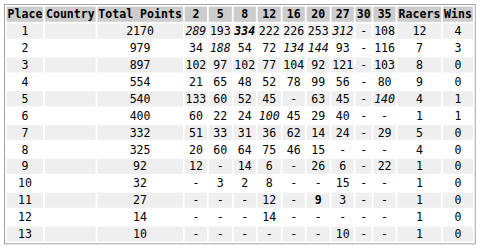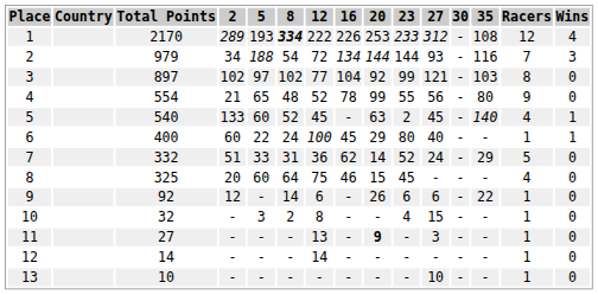+ column: 23 | 233 | 144 | 99 | 55 | 2 | 80 | 52 | 45 | 6 | 4 | - | - | -
11 | 12: 12 -> 13
